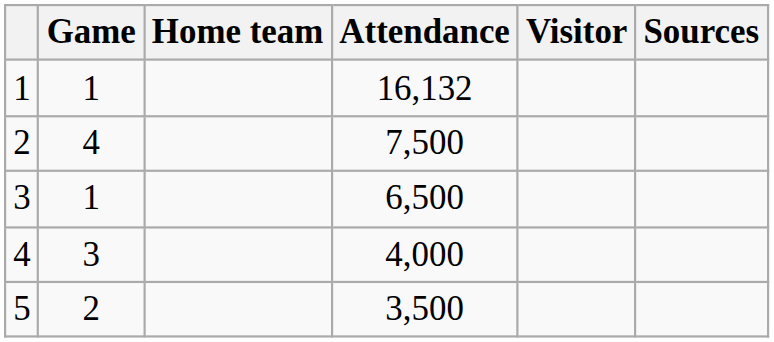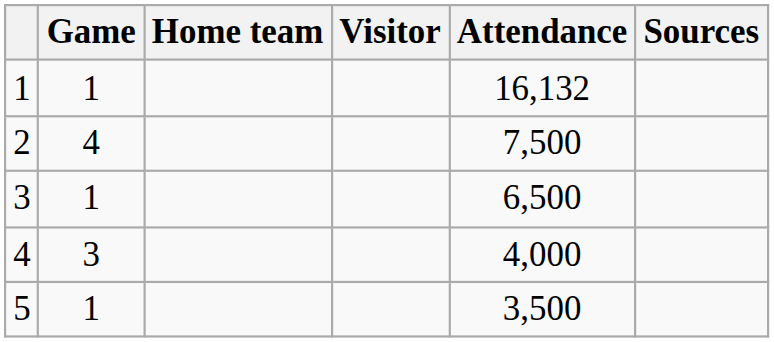columns swapped: Visitor <-> Attendance
5 | Game: 2 -> 1
